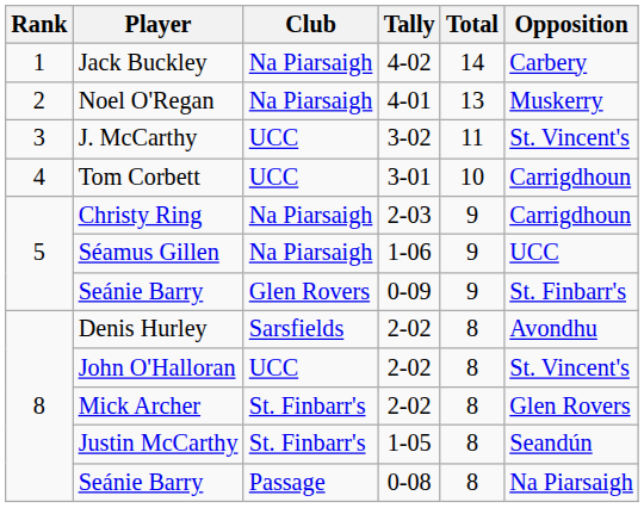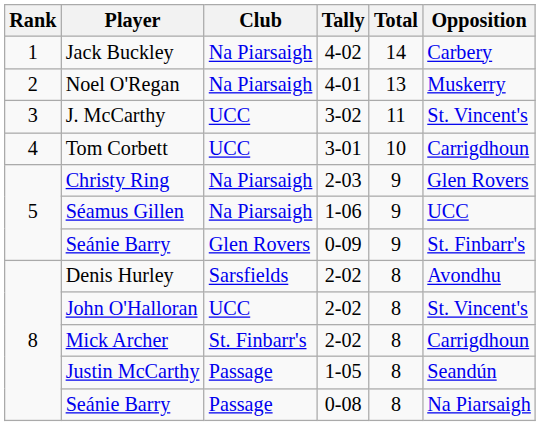Christy Ring | Opposition: Carrigdhoun -> Glen Rovers
Mick Archer | Opposition: Glen Rovers -> Carrigdhoun
Justin McCarthy | Club: St. Finbarr's -> Passage
